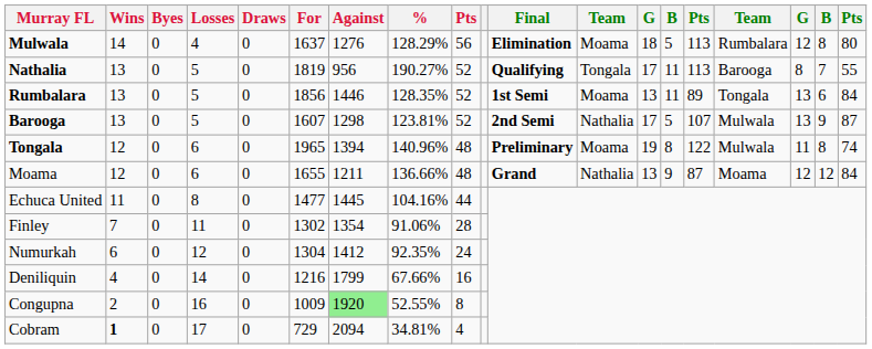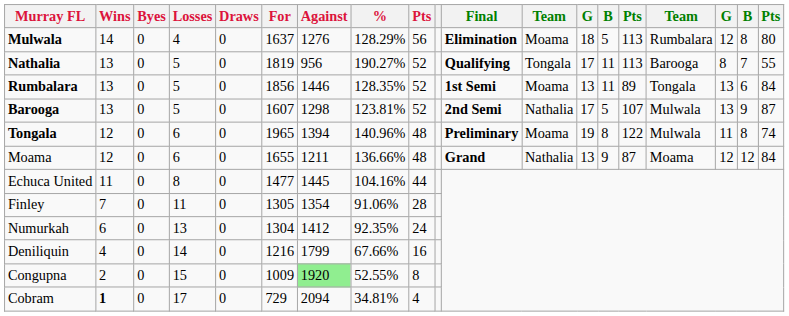Finley | For: 1302 -> 1305
Numurkah | Losses: 12 -> 13
Congupna | Losses: 16 -> 15
